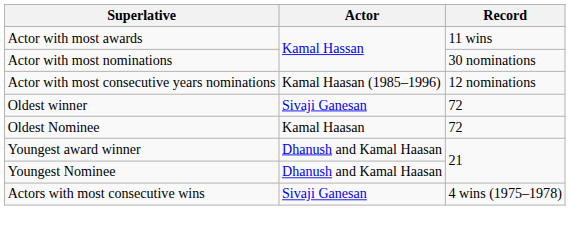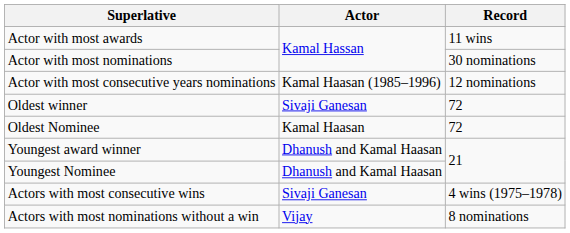+ row: Actors with most nominations without a win | Vijay | 8 nominations
